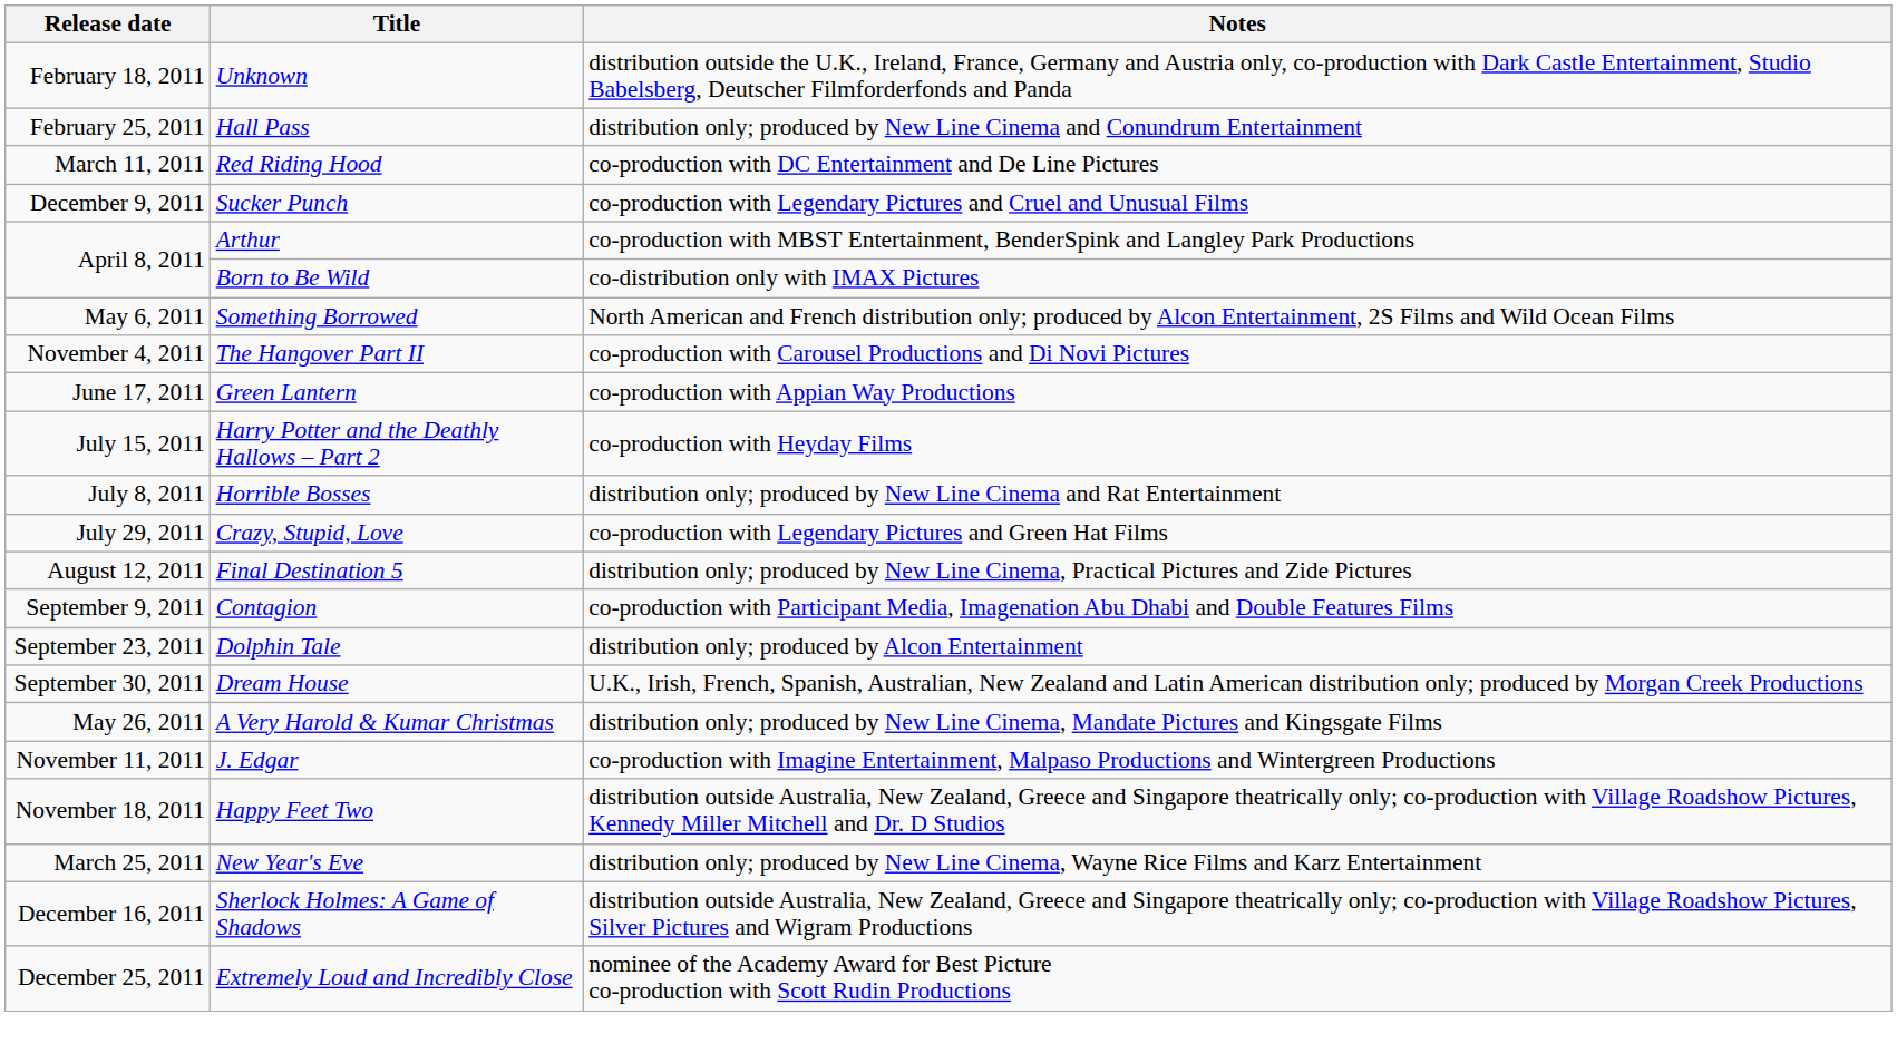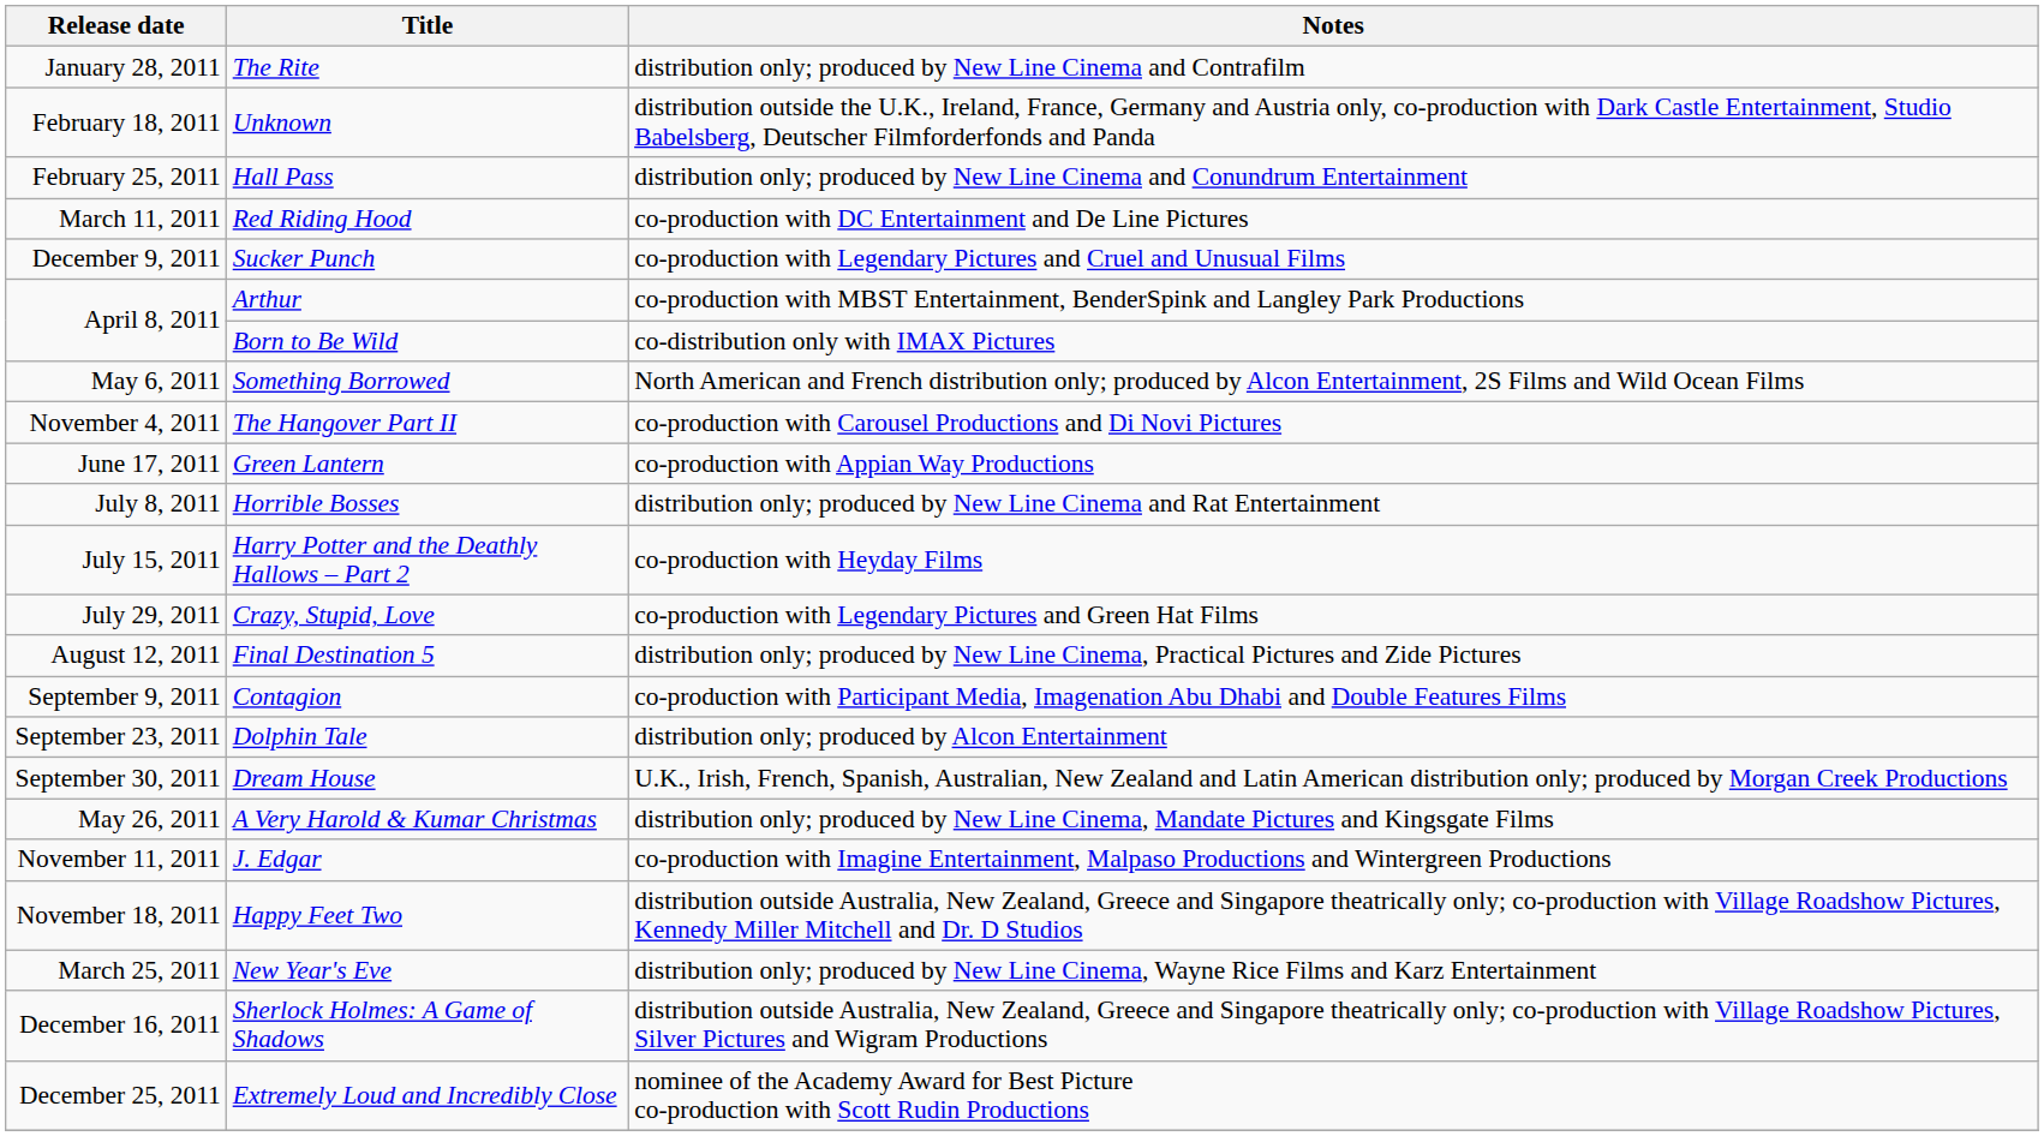+ row: January 28, 2011 | The Rite | distribution only; produced by New Line Cinema and Contrafilm
rows swapped: Horrible Bosses <-> Harry Potter and the Deathly Hallows – Part 2
